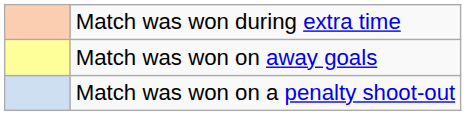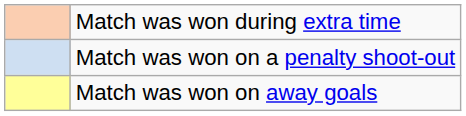rows swapped: Match was won on away goals <-> Match was won on a penalty shoot-out
